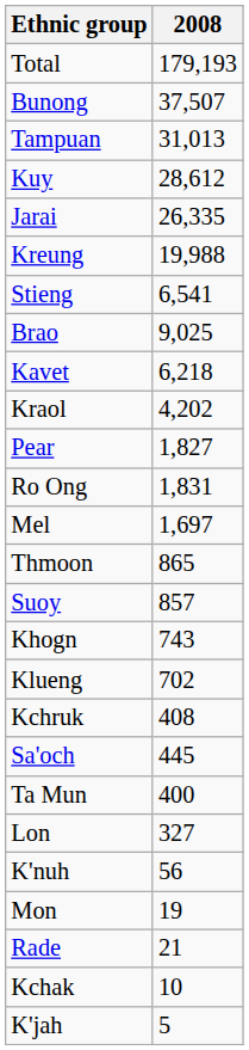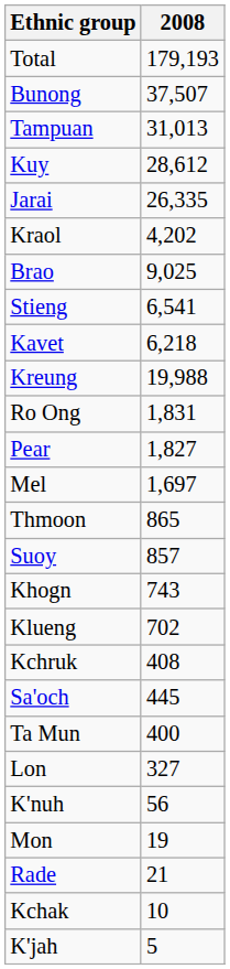rows swapped: Kreung <-> Kraol
rows swapped: Brao <-> Stieng
rows swapped: Pear <-> Ro Ong
